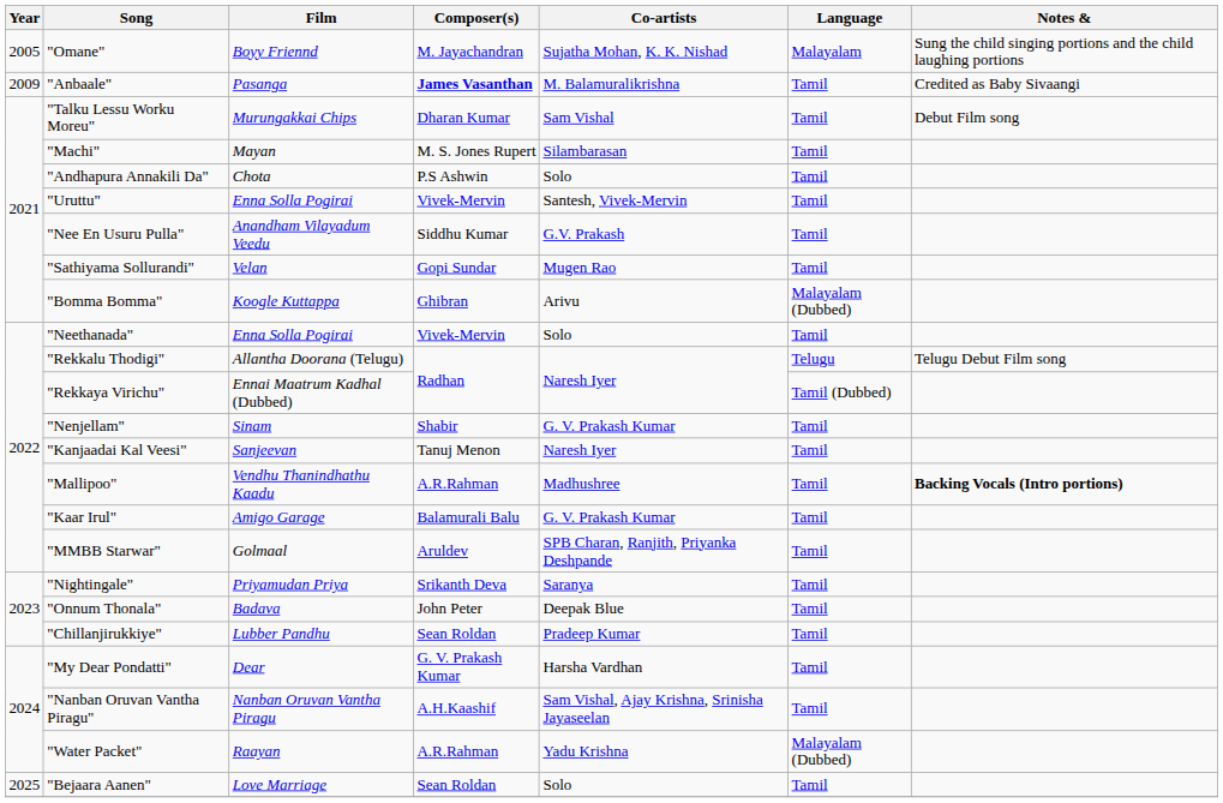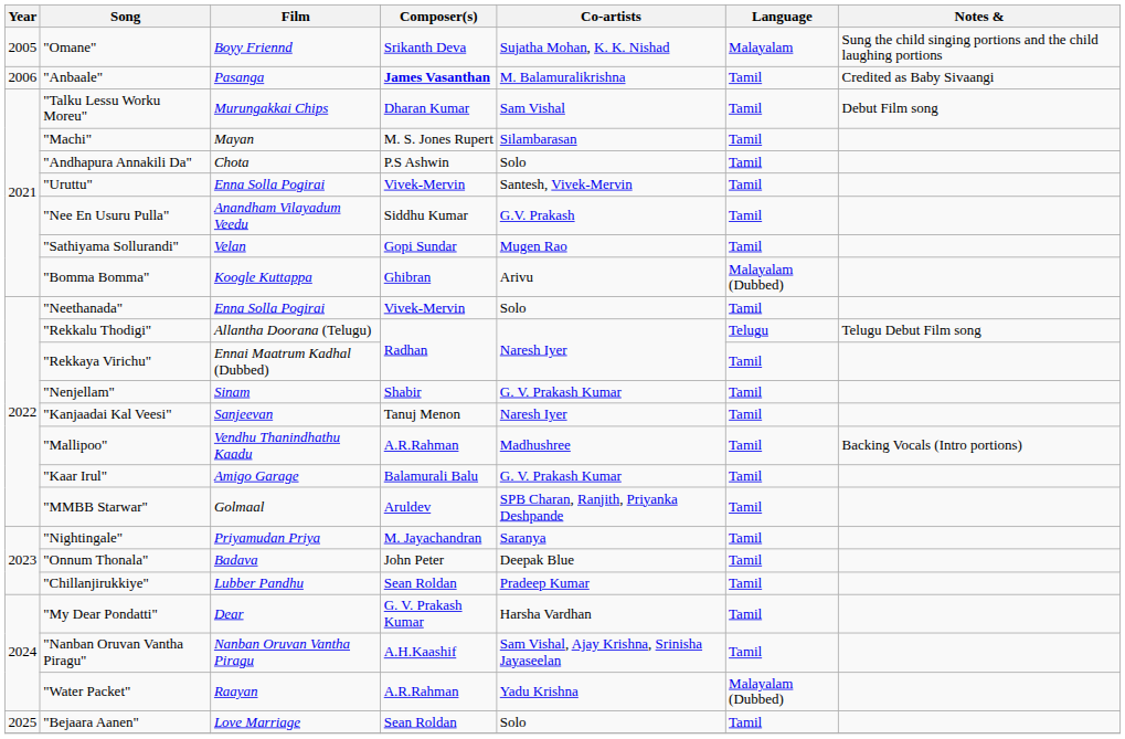"Omane" | Composer(s): M. Jayachandran -> Srikanth Deva
"Anbaale" | Year: 2009 -> 2006
"Rekkaya Virichu" | Language: Tamil (Dubbed) -> Tamil
"Mallipoo" | Notes &: bold -> normal
"Nightingale" | Composer(s): Srikanth Deva -> M. Jayachandran
